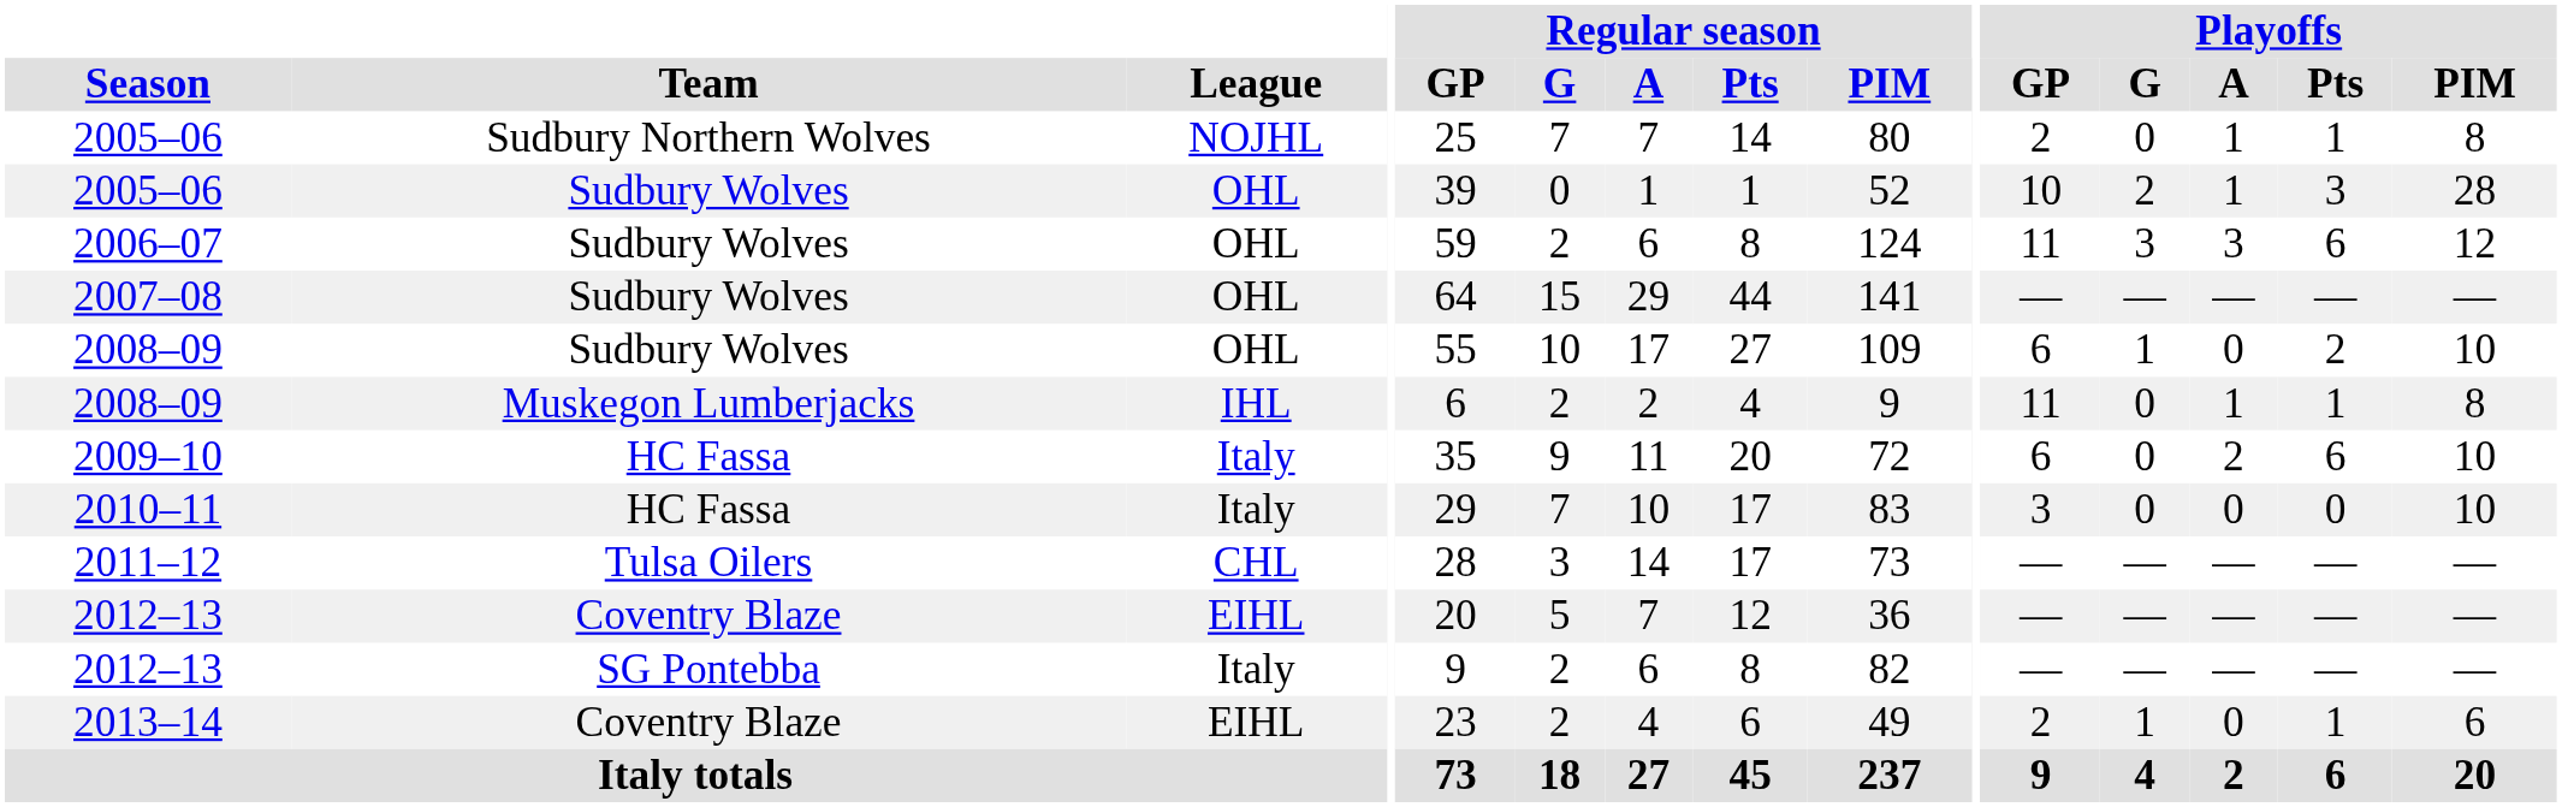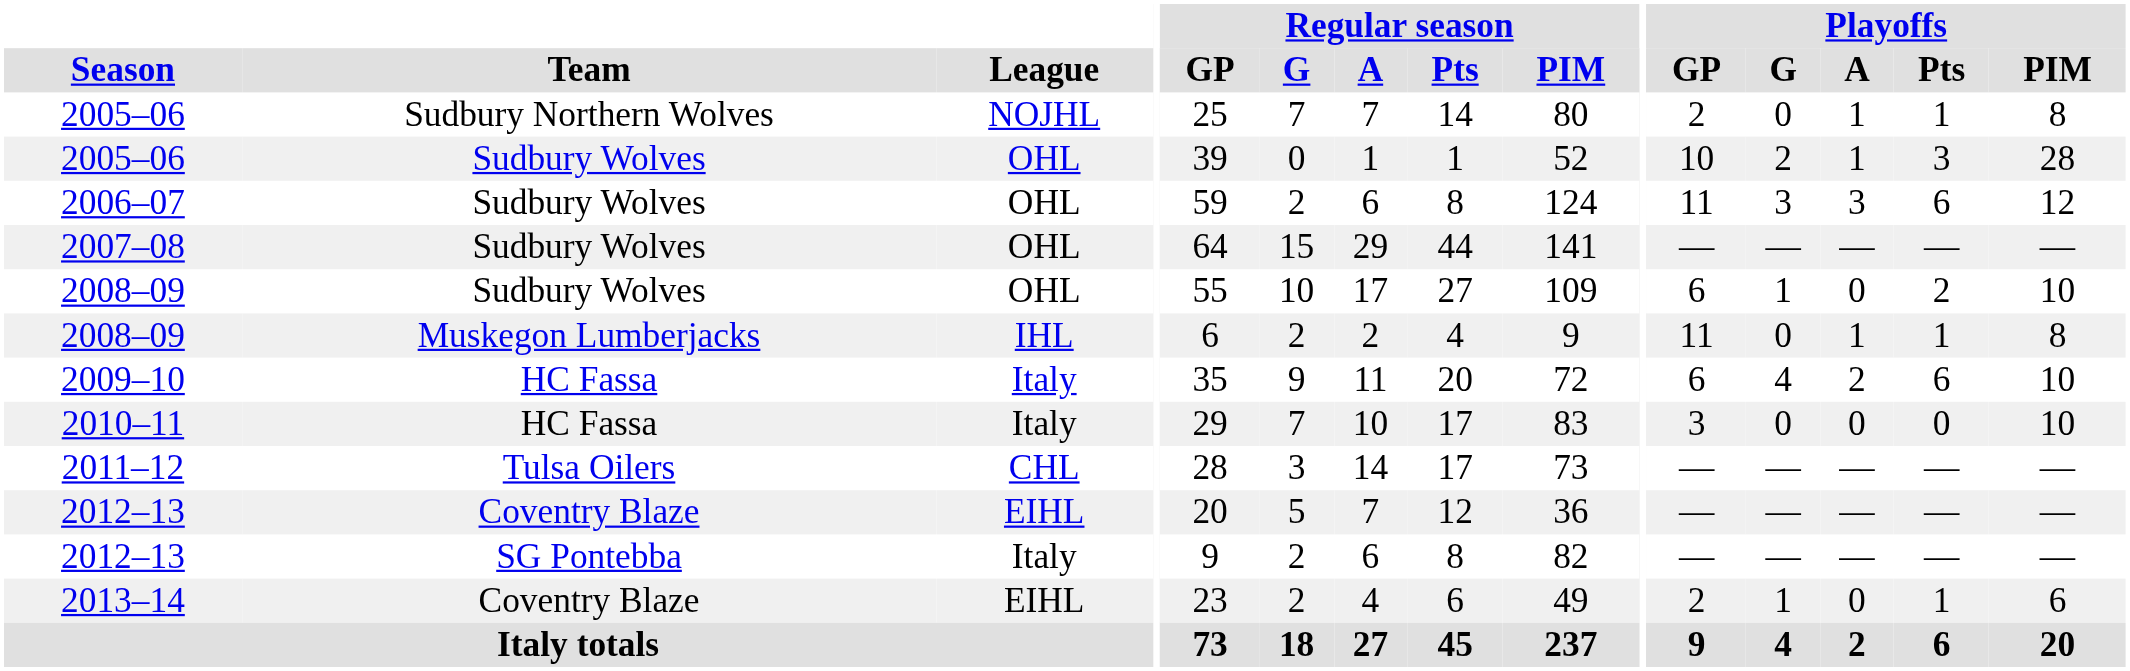2009–10 | Playoffs / G: 0 -> 4
